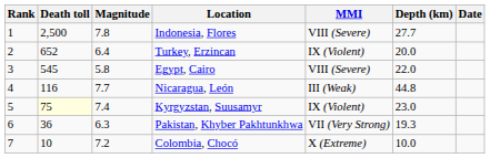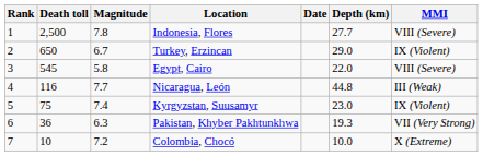columns swapped: MMI <-> Date
Turkey, Erzincan | Death toll: 652 -> 650
Turkey, Erzincan | Magnitude: 6.4 -> 6.7
Turkey, Erzincan | Depth (km): 20.0 -> 29.0
Kyrgyzstan, Suusamyr | Death toll: lightyellow background -> no background
